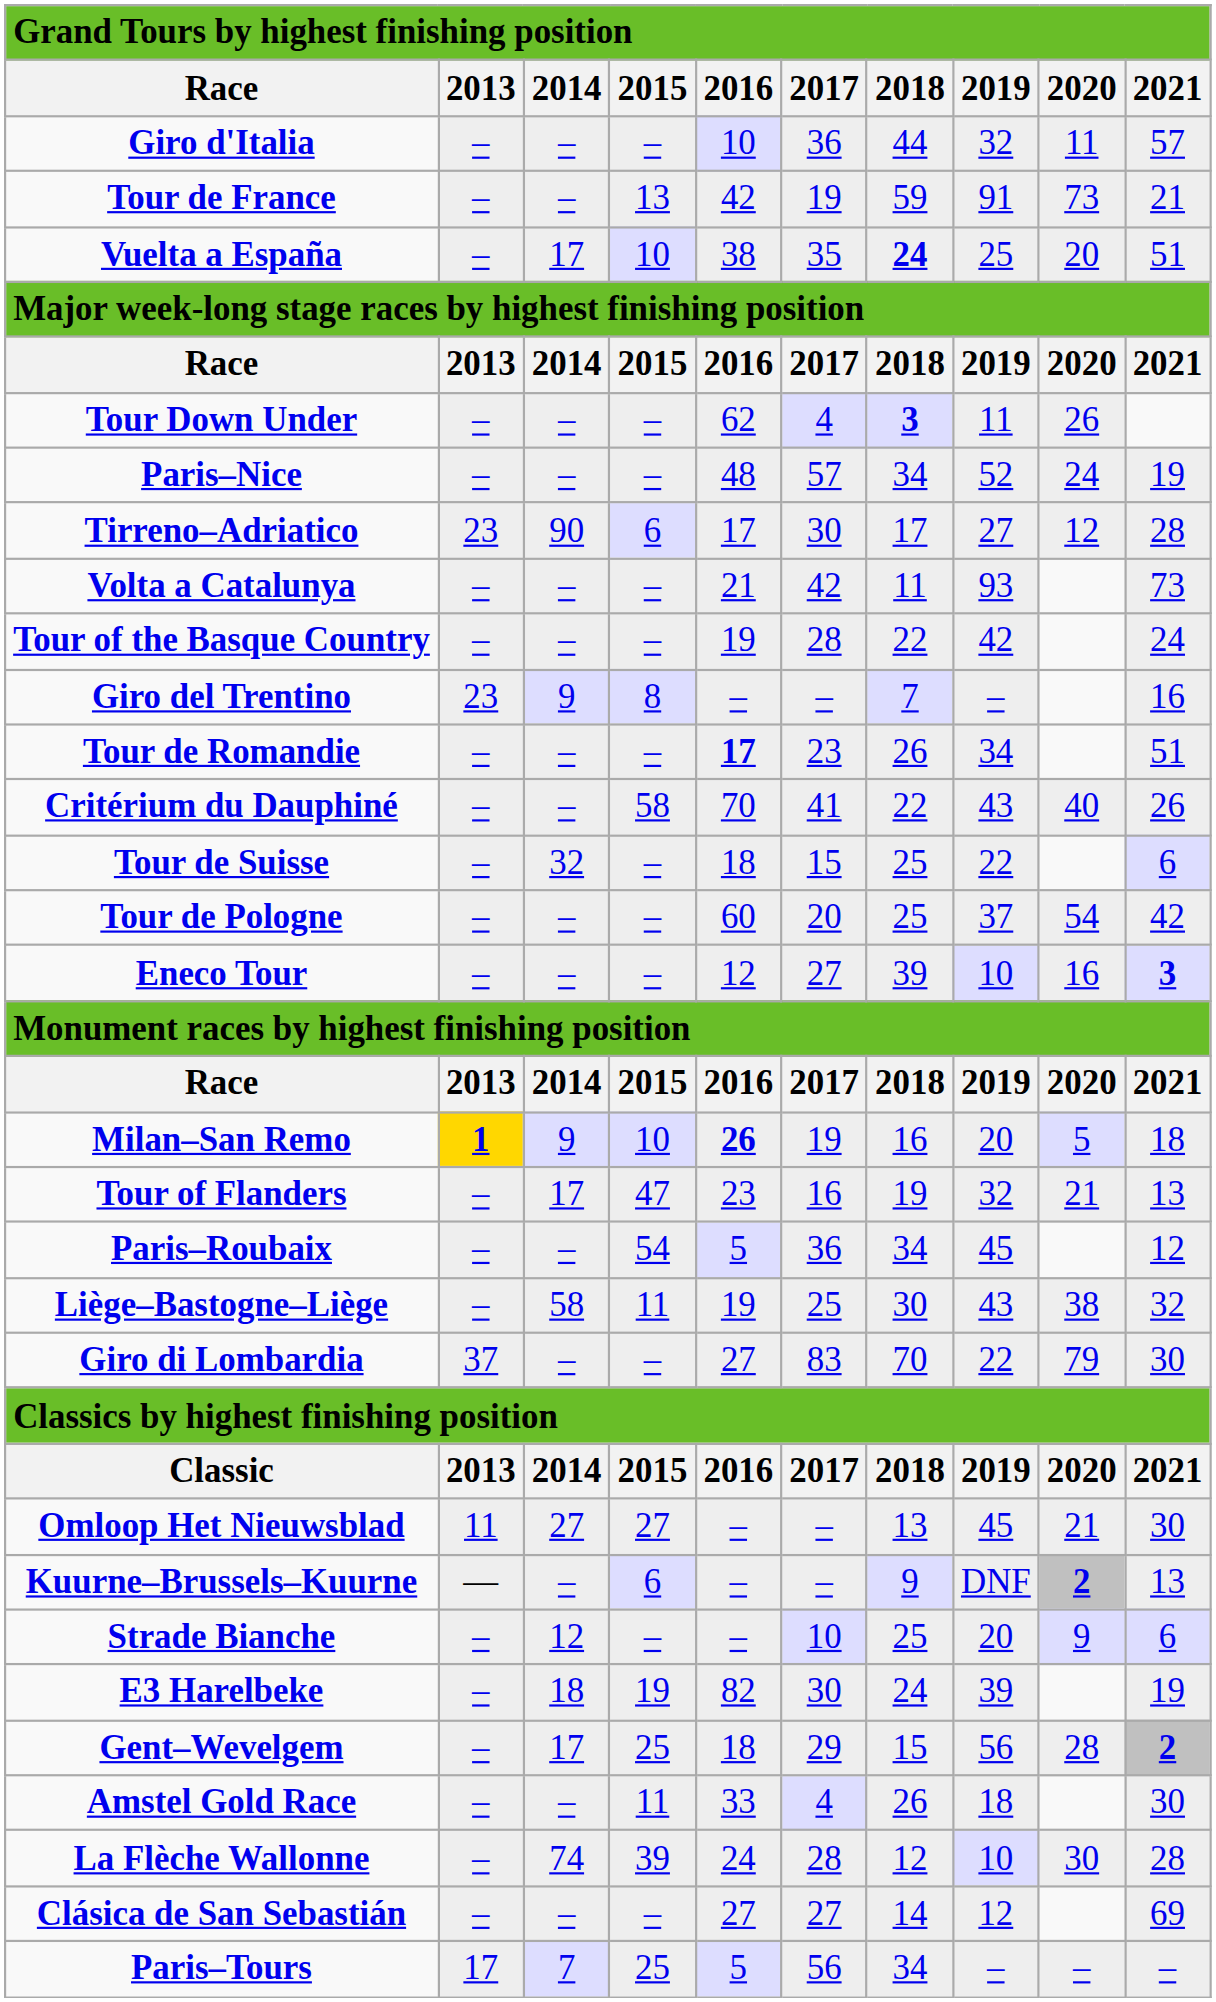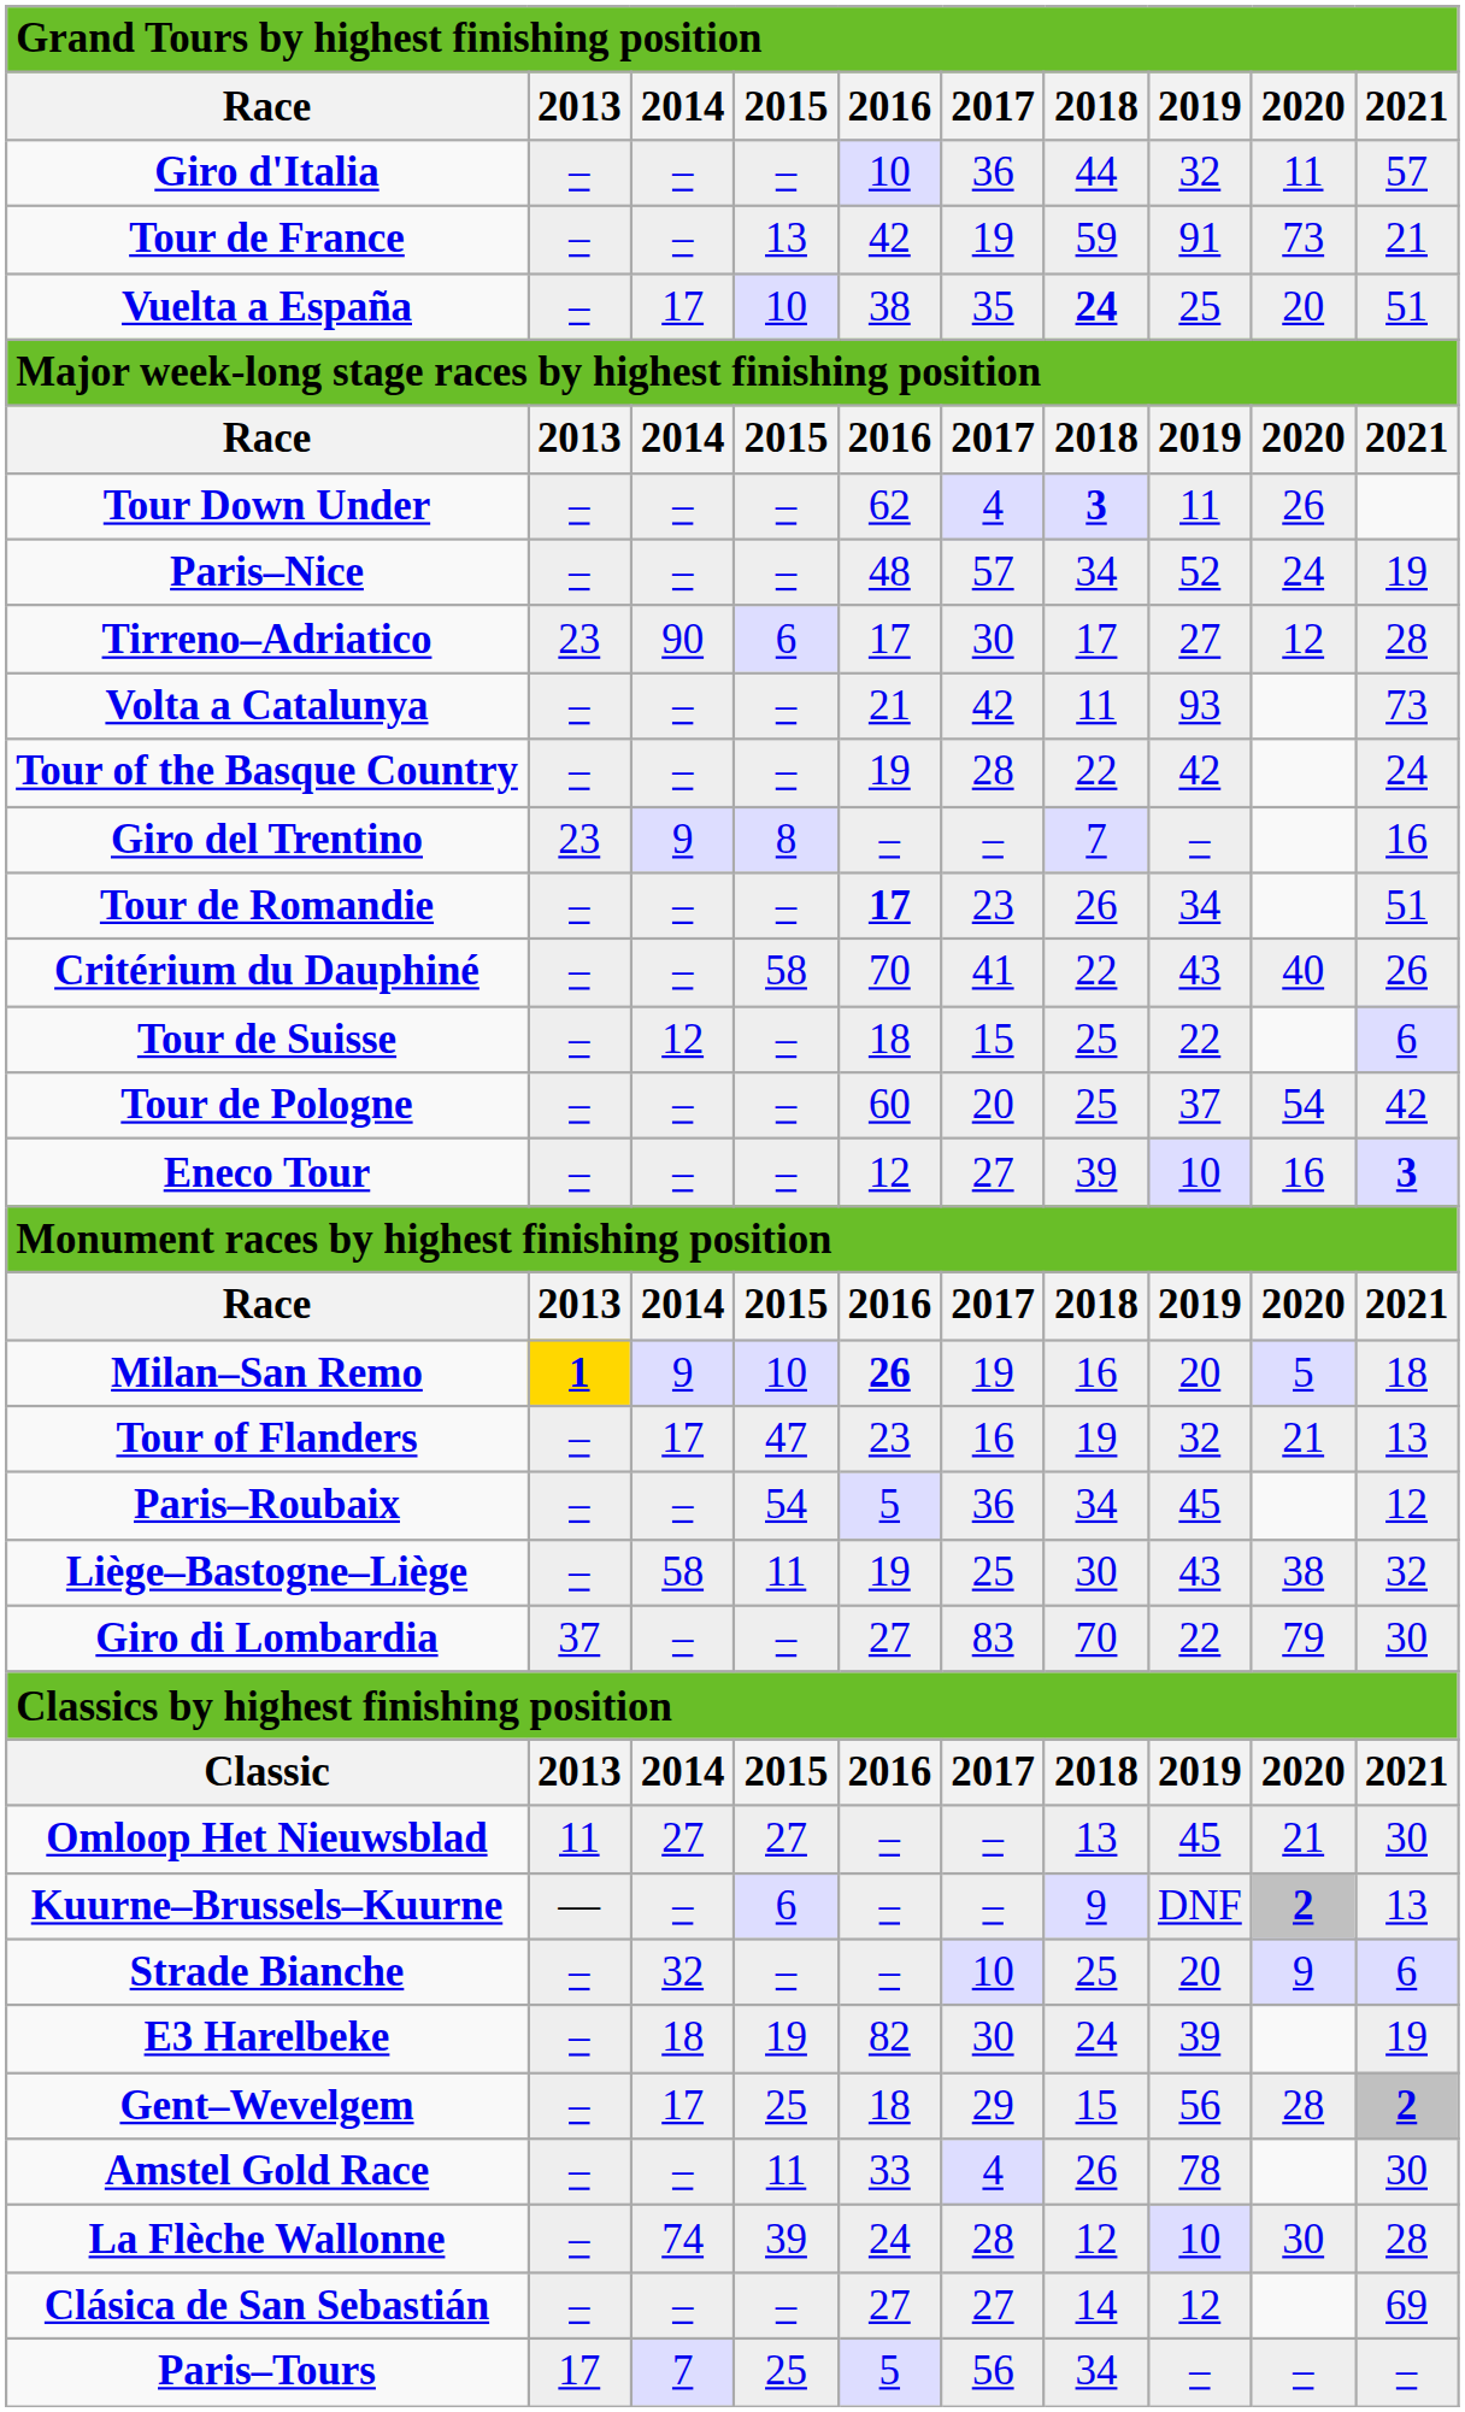Tour de Suisse | 2014: 32 -> 12
Strade Bianche | 2014: 12 -> 32
Amstel Gold Race | 2019: 18 -> 78
